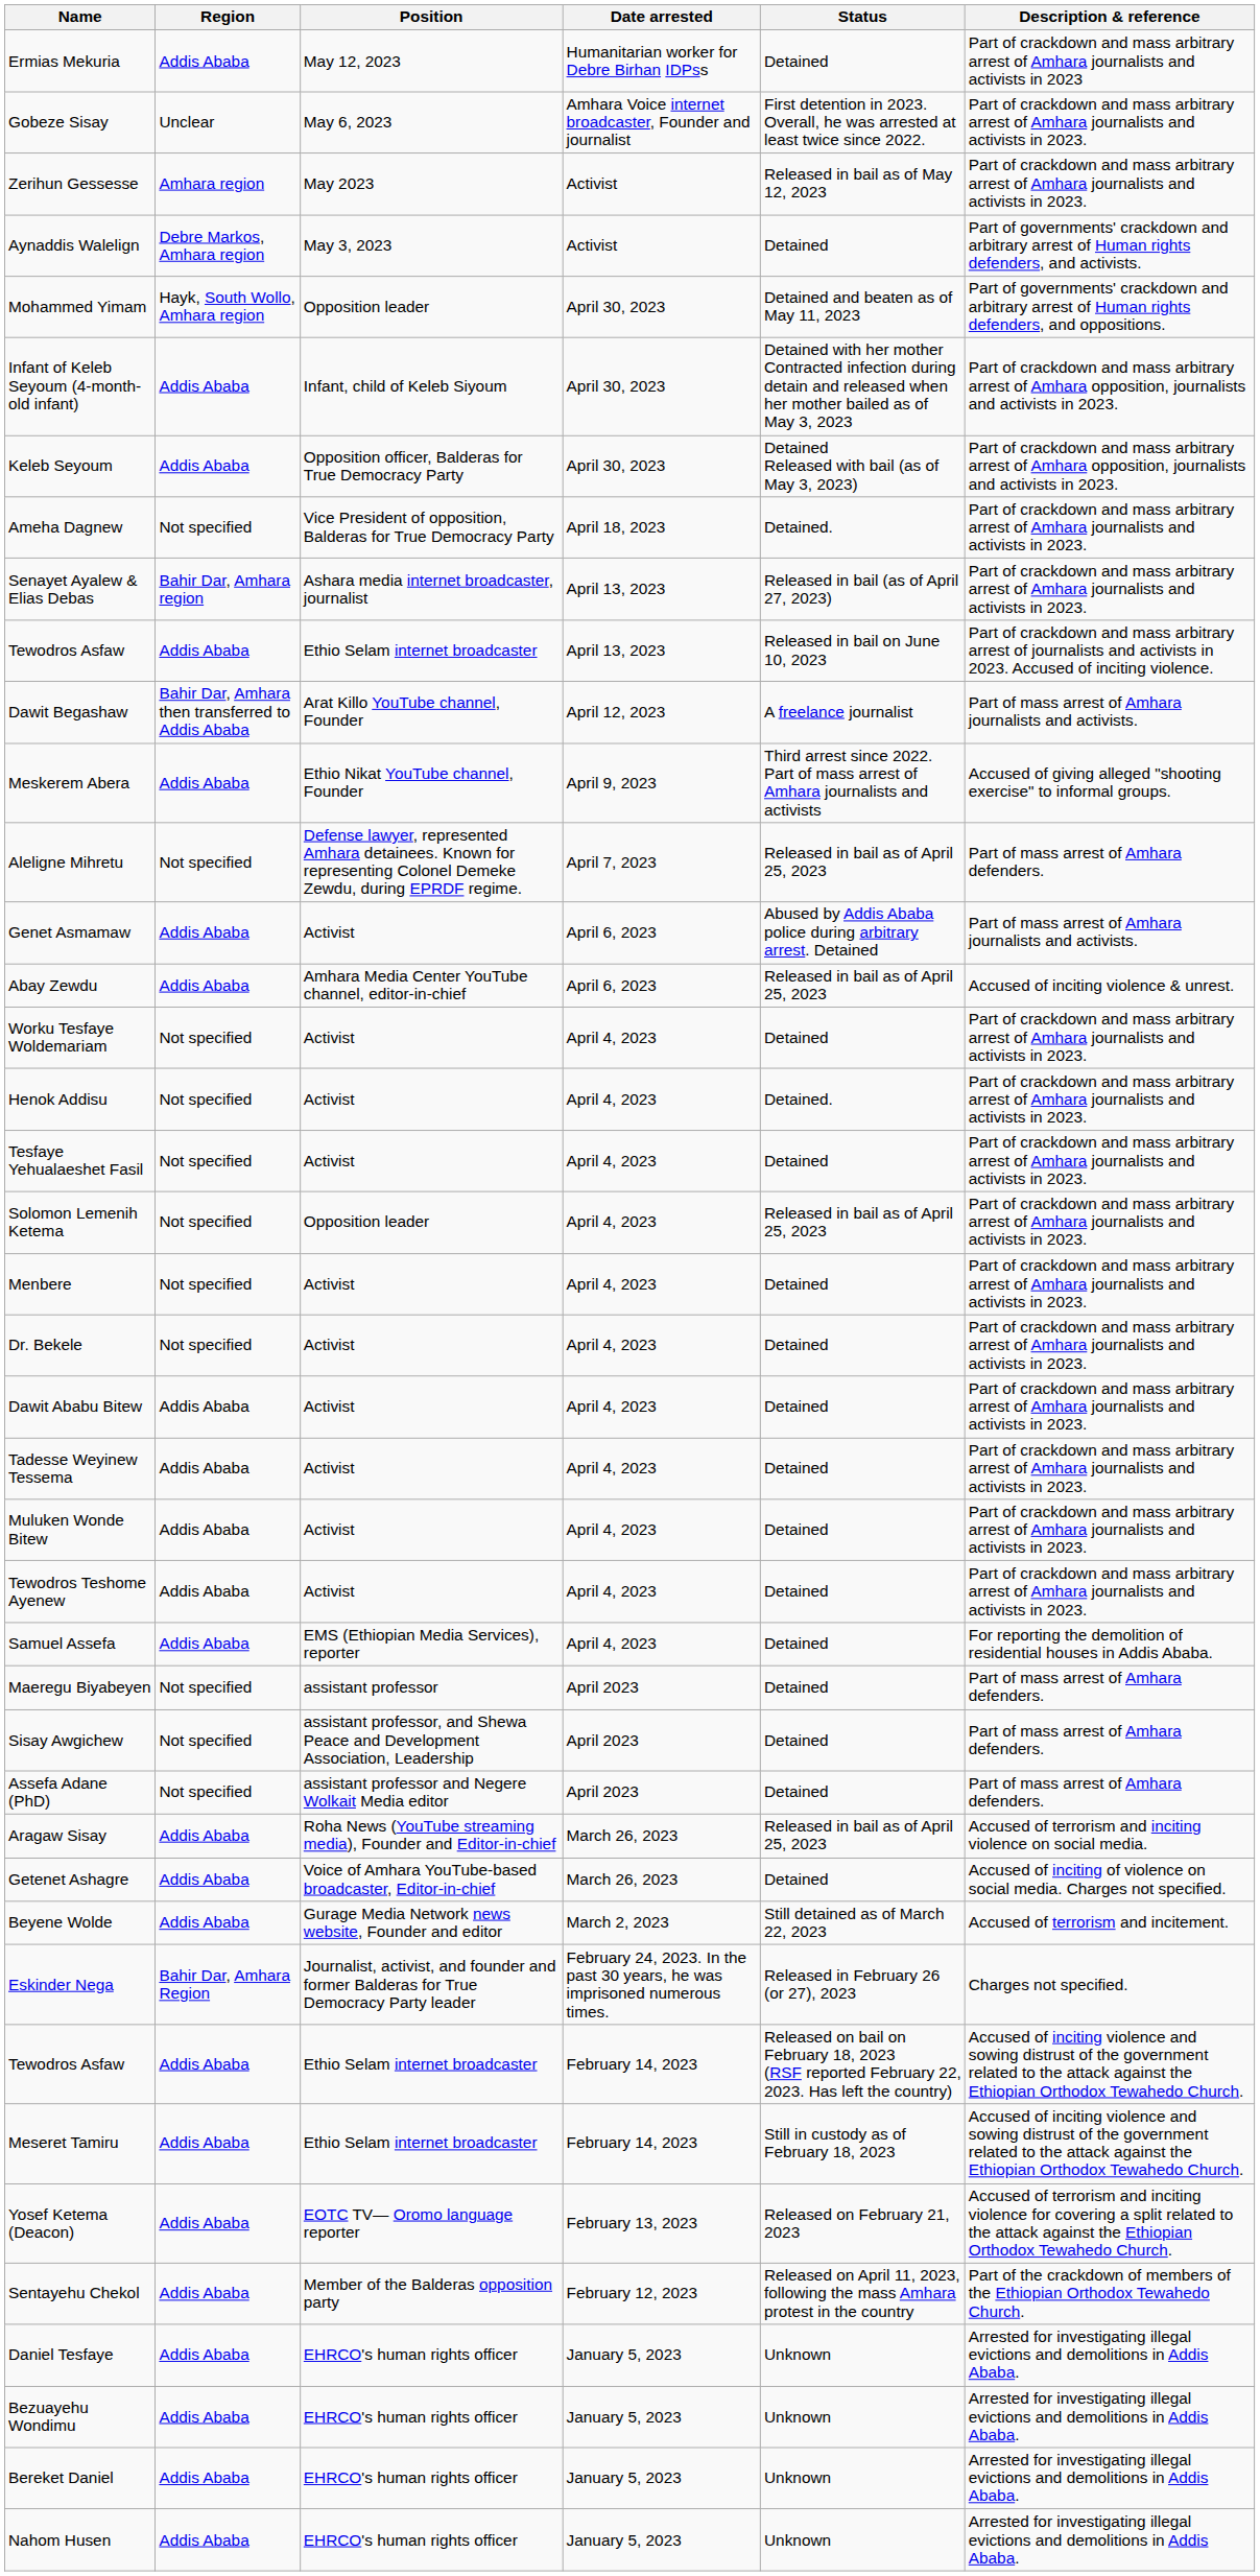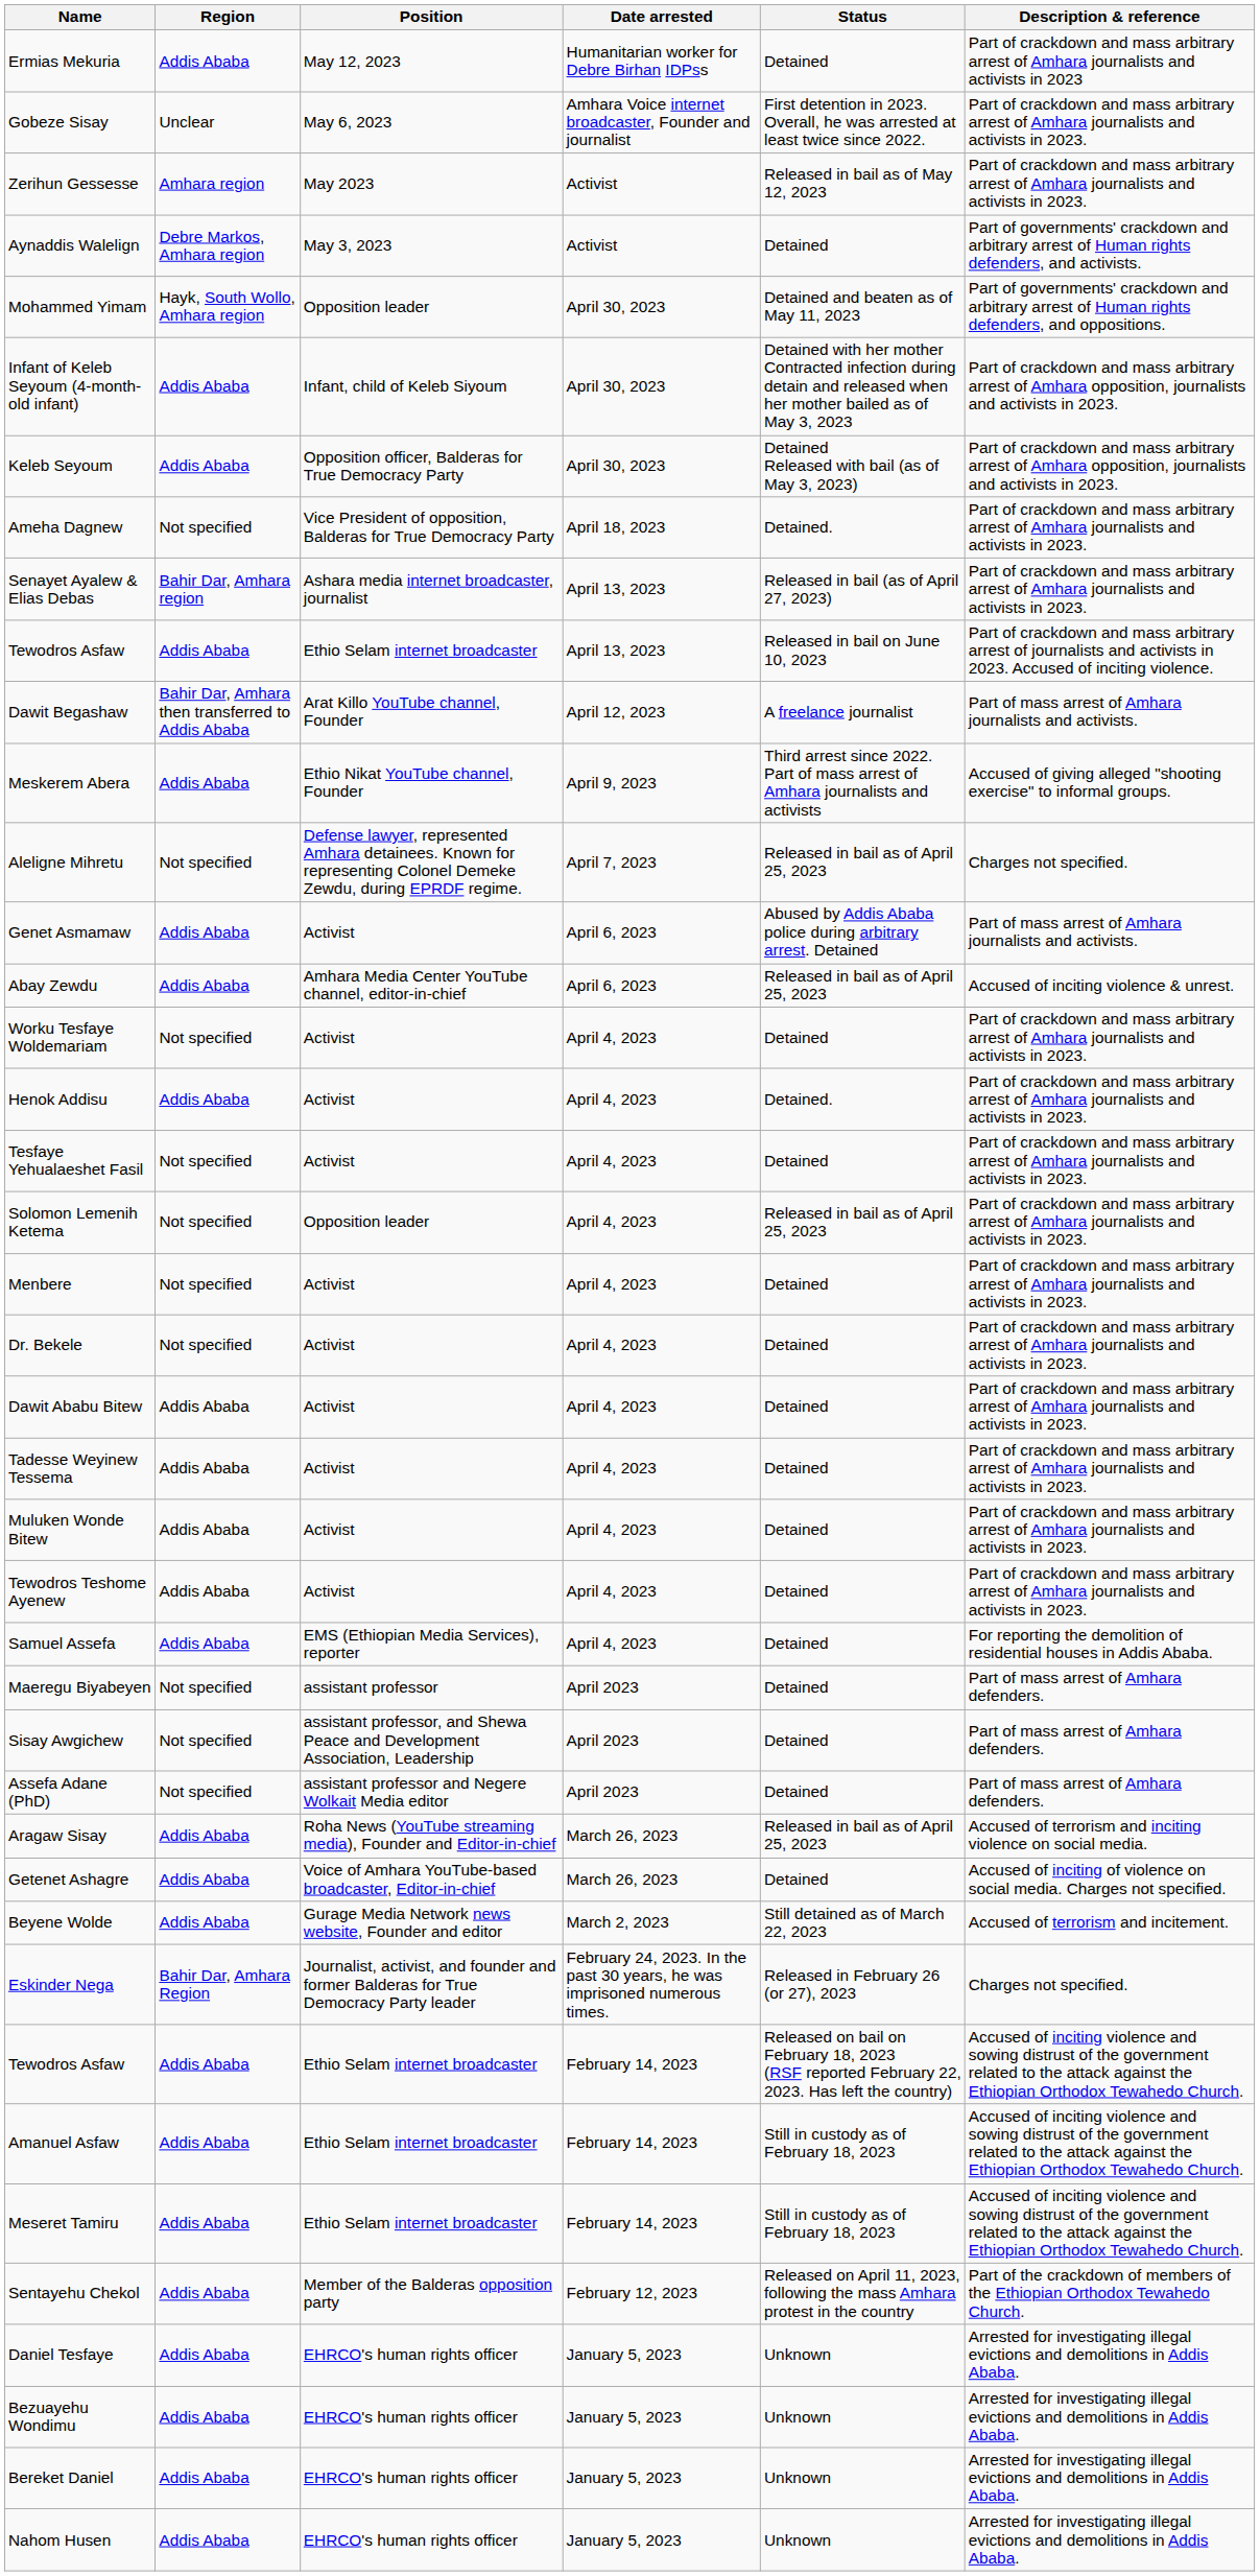Aleligne Mihretu | Description & reference: Part of mass arrest of Amhara defenders. -> Charges not specified.
Henok Addisu | Region: Not specified -> Addis Ababa
+ row: Amanuel Asfaw | Addis Ababa | Ethio Selam internet broadcaster | February 14, 2023 | Still in custody as of February 18, 2023 | Accused of inciting violence and sowing distrust of the government related to the attack against the Ethiopian Orthodox Tewahedo Church.
- row: Yosef Ketema (Deacon) | Addis Ababa | EOTC TV— Oromo language reporter | February 13, 2023 | Released on February 21, 2023 | Accused of terrorism and inciting violence for covering a split related to the attack against the Ethiopian Orthodox Tewahedo Church.
